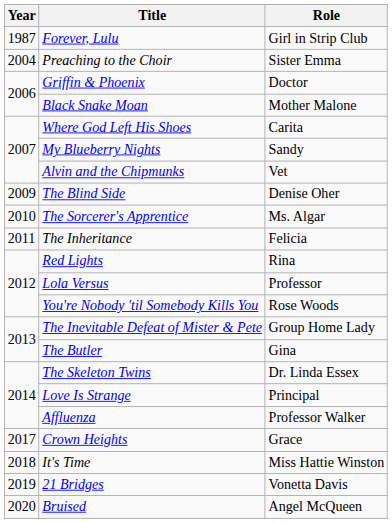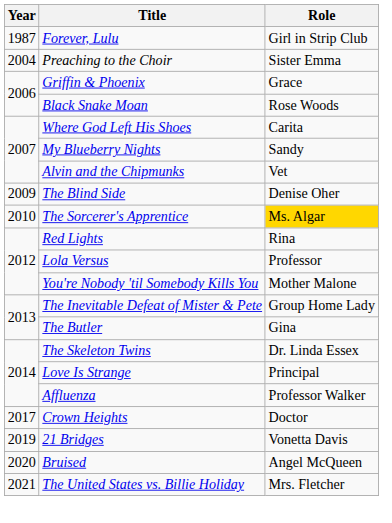Griffin & Phoenix | Role: Doctor -> Grace
Black Snake Moan | Role: Mother Malone -> Rose Woods
The Sorcerer's Apprentice | Role: no background -> gold background
- row: 2011 | The Inheritance | Felicia
You're Nobody 'til Somebody Kills You | Role: Rose Woods -> Mother Malone
Crown Heights | Role: Grace -> Doctor
- row: 2018 | It's Time | Miss Hattie Winston
+ row: 2021 | The United States vs. Billie Holiday | Mrs. Fletcher
